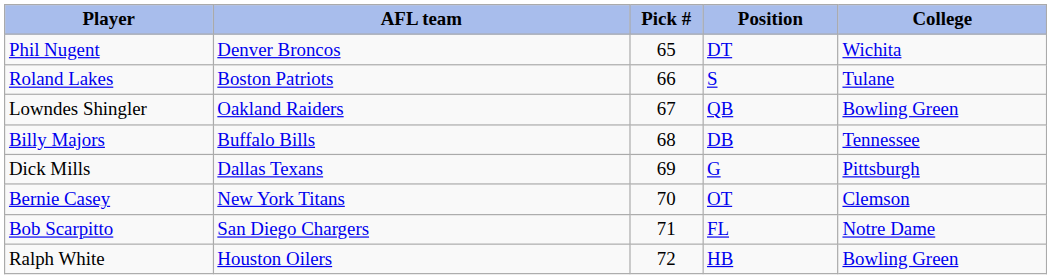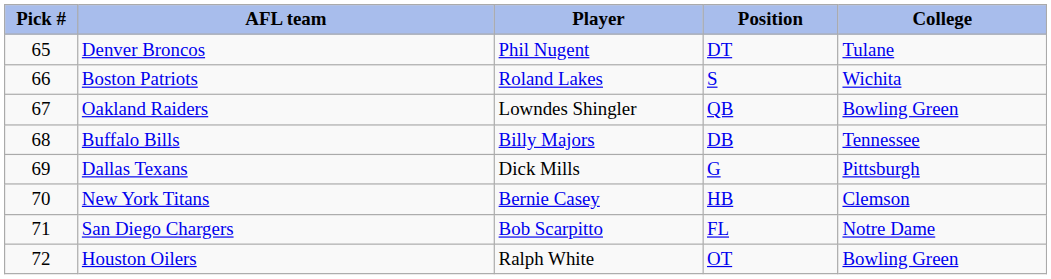columns swapped: Pick # <-> Player
Denver Broncos | College: Wichita -> Tulane
Boston Patriots | College: Tulane -> Wichita
New York Titans | Position: OT -> HB
Houston Oilers | Position: HB -> OT
